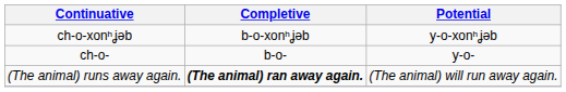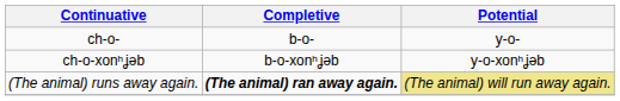rows swapped: ch-o- <-> ch-o-xonʰʝəb
(The animal) runs away again. | Potential: no background -> khaki background
